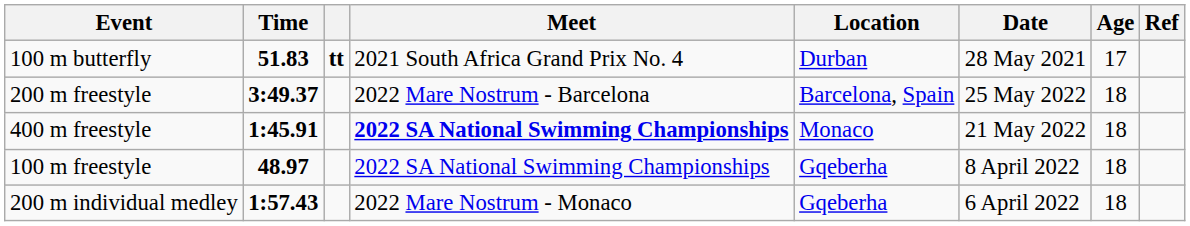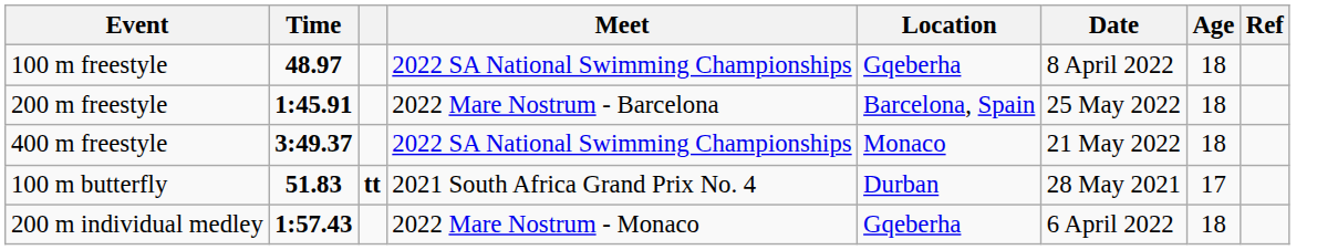rows swapped: 100 m freestyle <-> 100 m butterfly
200 m freestyle | Time: 3:49.37 -> 1:45.91
400 m freestyle | Time: 1:45.91 -> 3:49.37
400 m freestyle | Meet: bold -> normal
